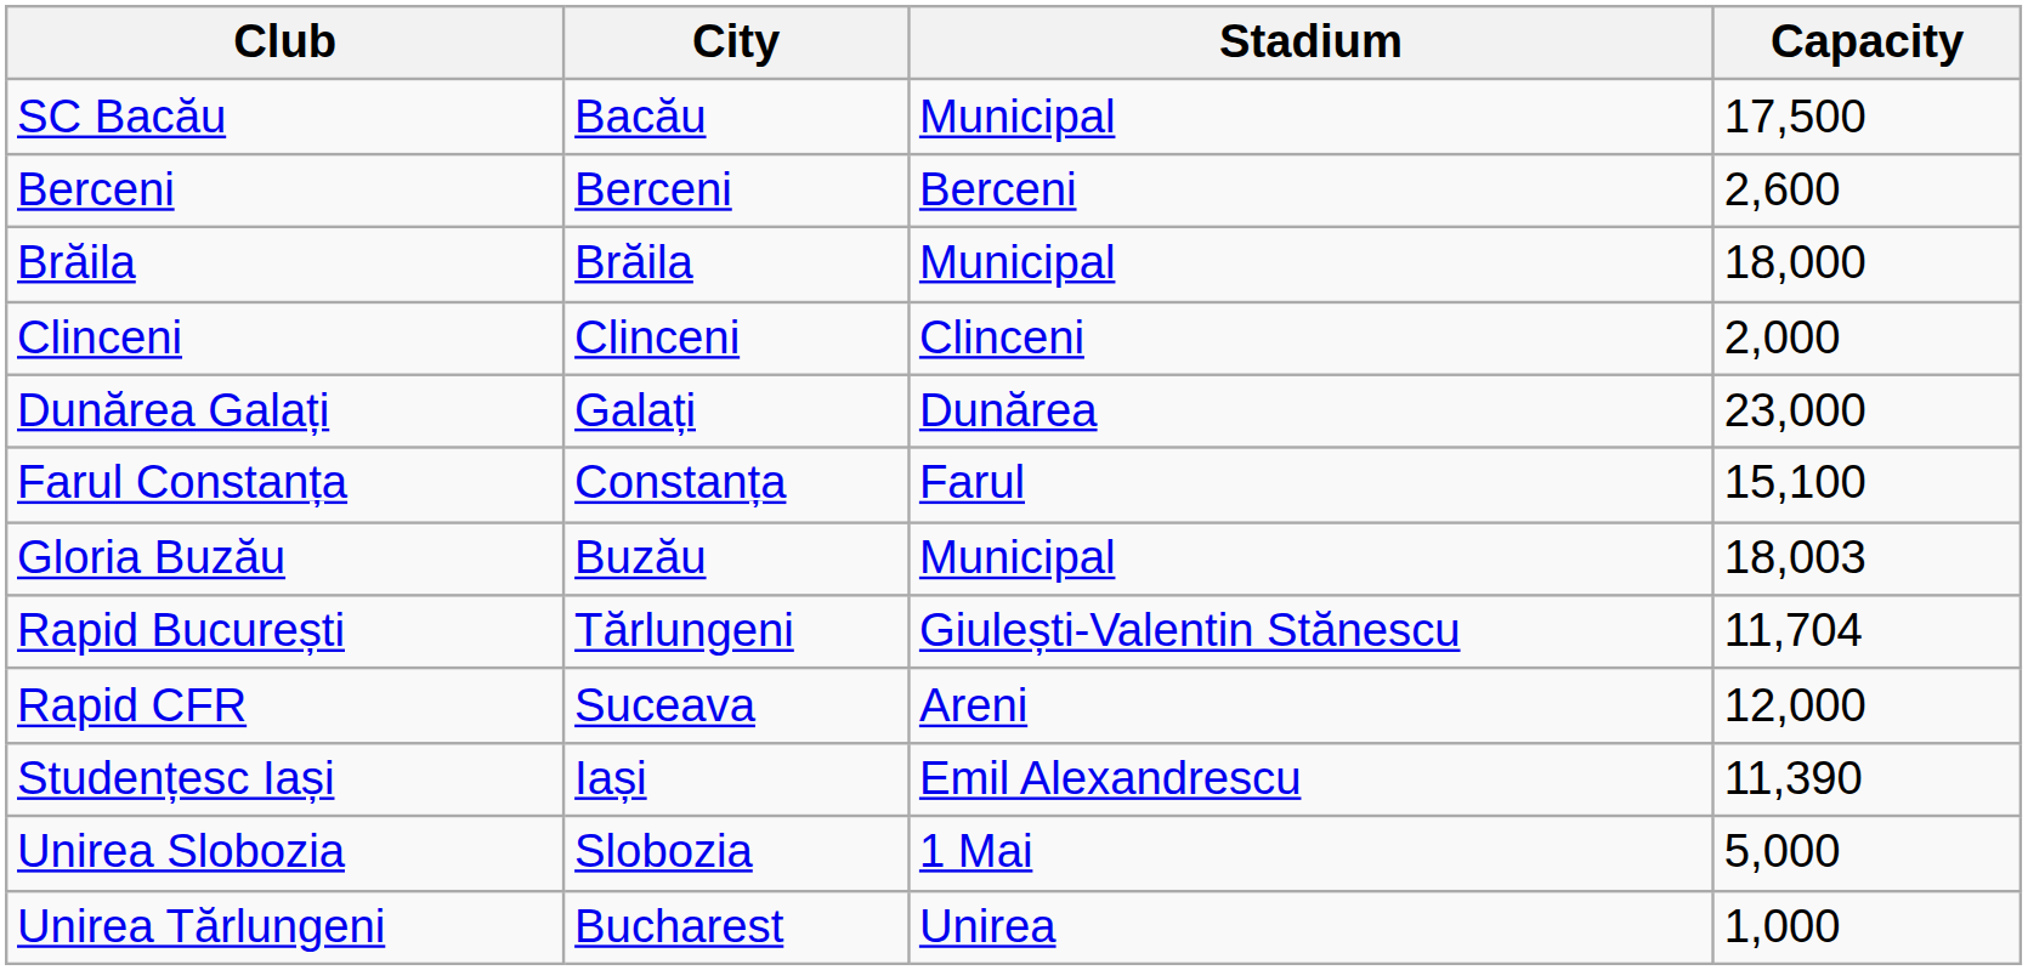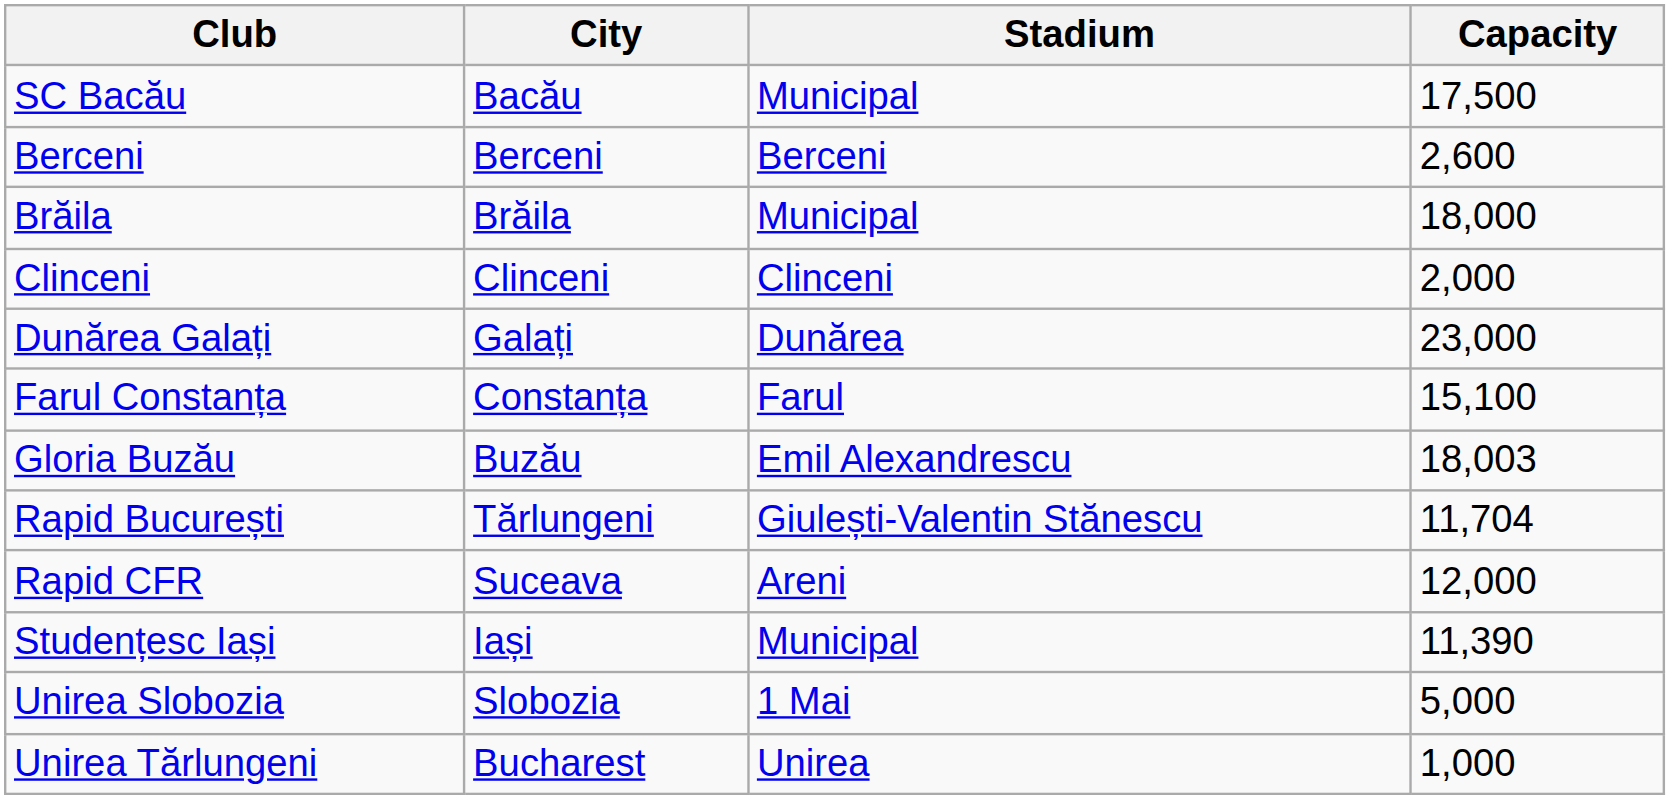Gloria Buzău | Stadium: Municipal -> Emil Alexandrescu
Studențesc Iași | Stadium: Emil Alexandrescu -> Municipal
